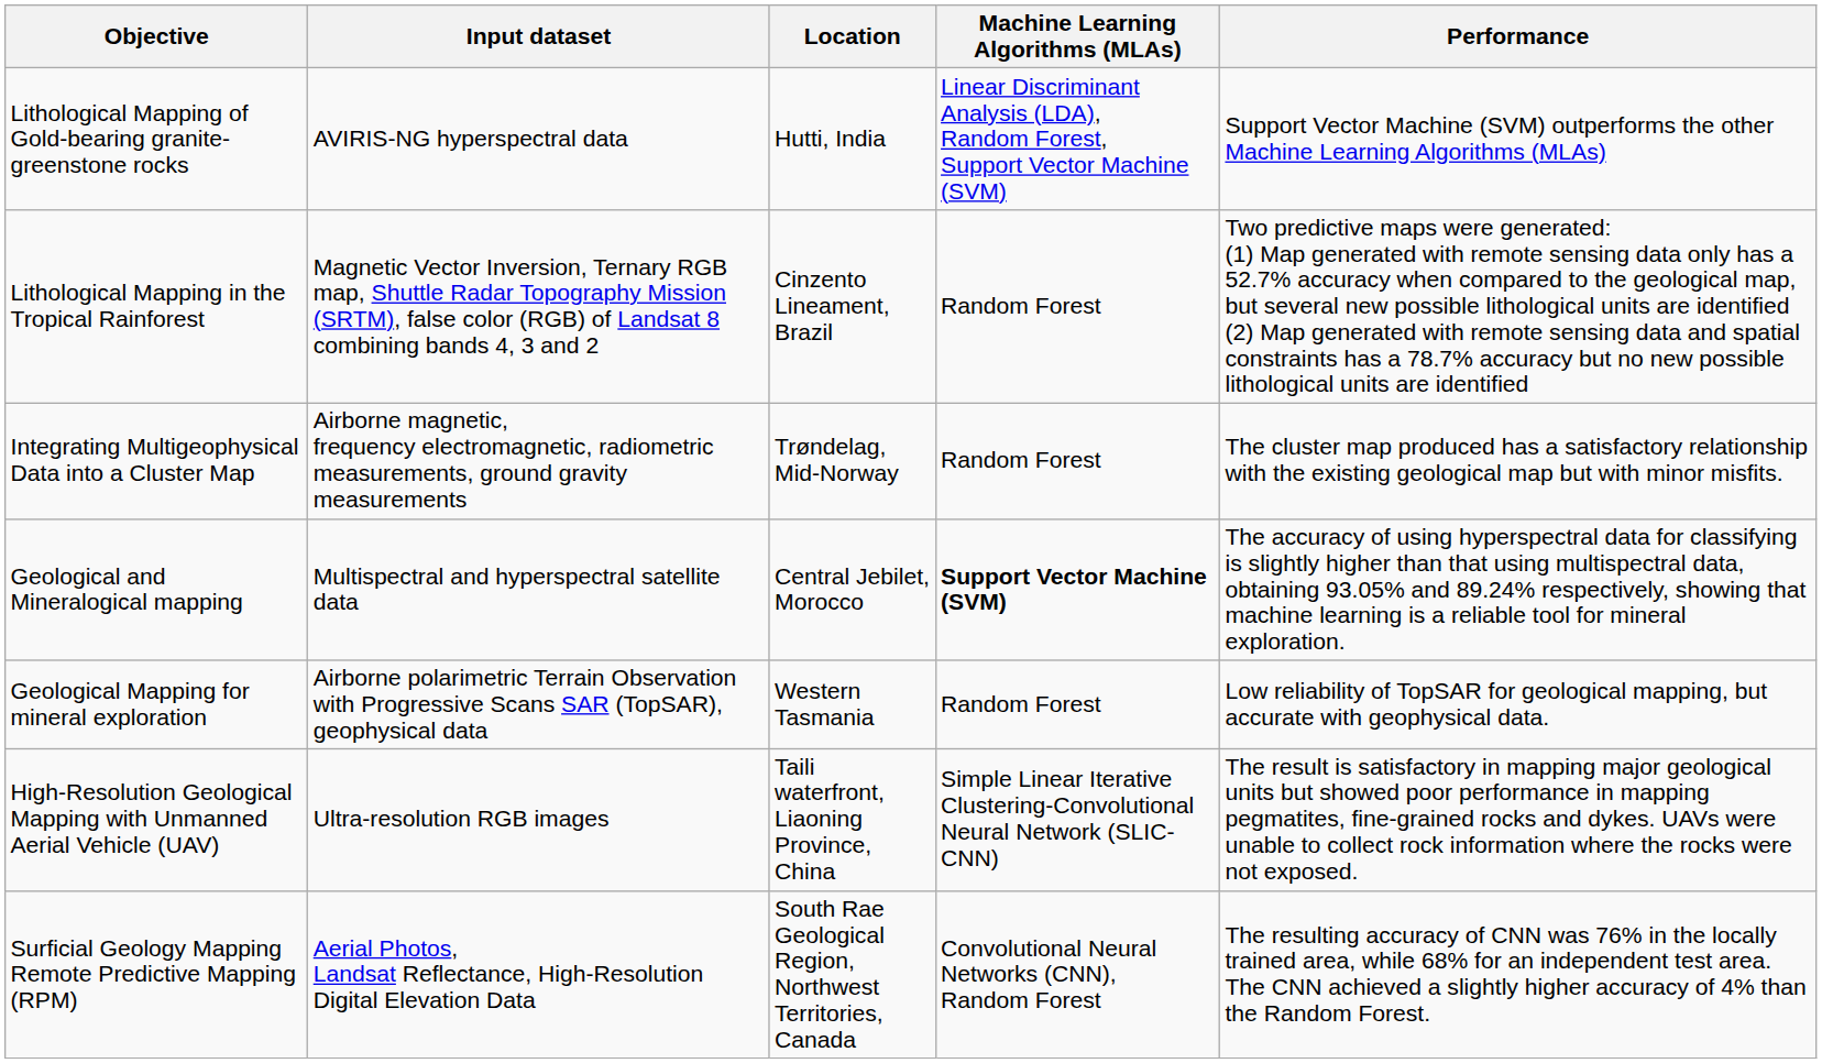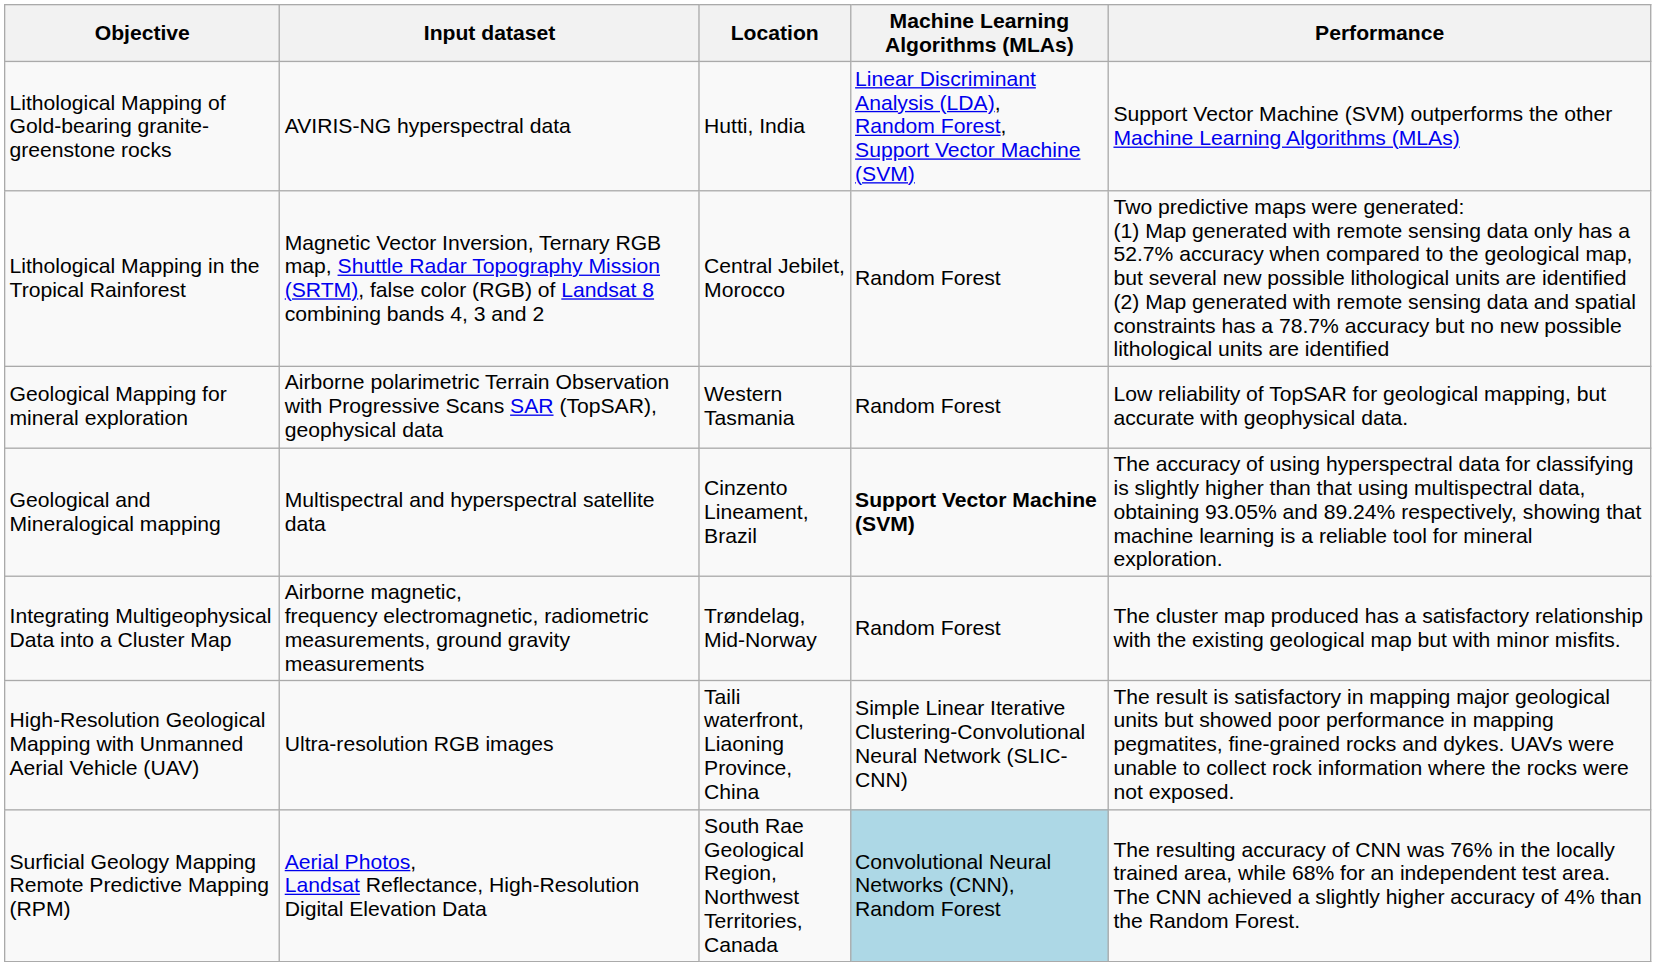Lithological Mapping in the Tropical Rainforest | Location: Cinzento Lineament, Brazil -> Central Jebilet, Morocco
rows swapped: Geological Mapping for mineral exploration <-> Integrating Multigeophysical Data into a Cluster Map
Geological and Mineralogical mapping | Location: Central Jebilet, Morocco -> Cinzento Lineament, Brazil
Surficial Geology Mapping Remote Predictive Mapping (RPM) | Machine Learning Algorithms (MLAs): no background -> lightblue background
